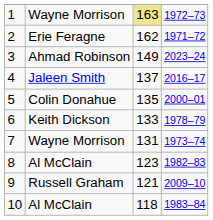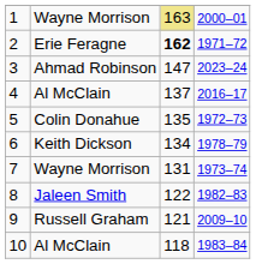1 | column 4: 1972–73 -> 2000–01
2 | column 3: normal -> bold
3 | column 3: 149 -> 147
4 | column 2: Jaleen Smith -> Al McClain
5 | column 4: 2000–01 -> 1972–73
6 | column 3: 133 -> 134
8 | column 2: Al McClain -> Jaleen Smith
8 | column 3: 123 -> 122
